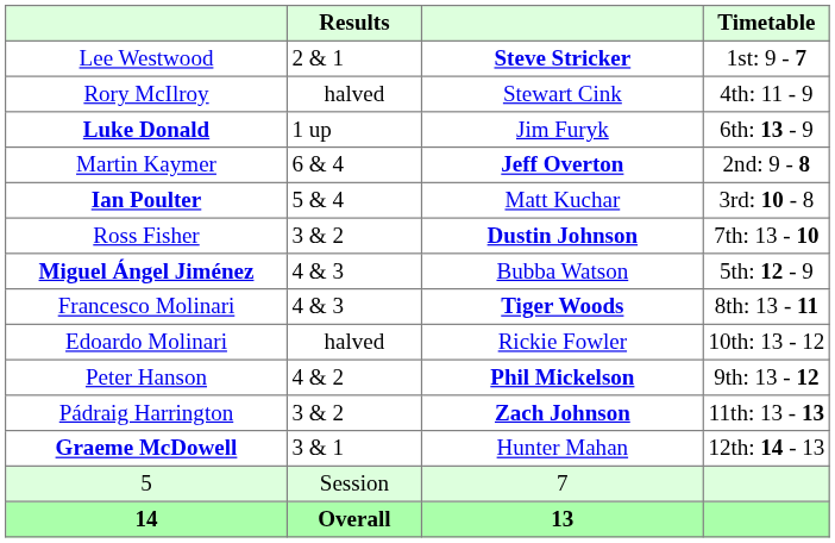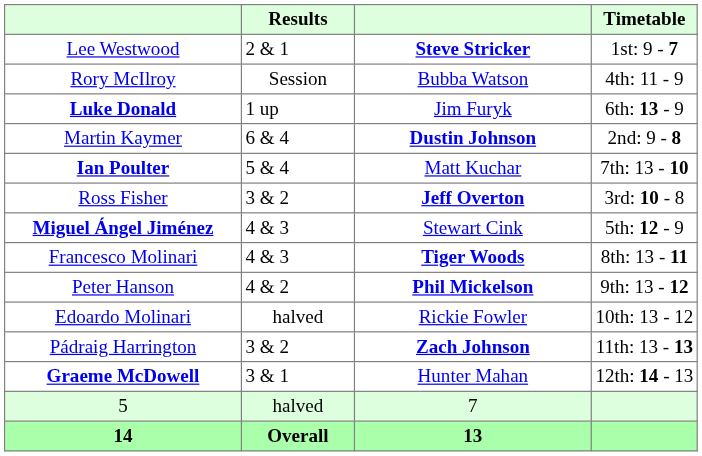Rory McIlroy | Results: halved -> Session
Rory McIlroy | column 3: Stewart Cink -> Bubba Watson
Martin Kaymer | column 3: Jeff Overton -> Dustin Johnson
Ian Poulter | Timetable: 3rd: 10 - 8 -> 7th: 13 - 10
Ross Fisher | column 3: Dustin Johnson -> Jeff Overton
Ross Fisher | Timetable: 7th: 13 - 10 -> 3rd: 10 - 8
Miguel Ángel Jiménez | column 3: Bubba Watson -> Stewart Cink
rows swapped: Edoardo Molinari <-> Peter Hanson
5 | Results: Session -> halved
